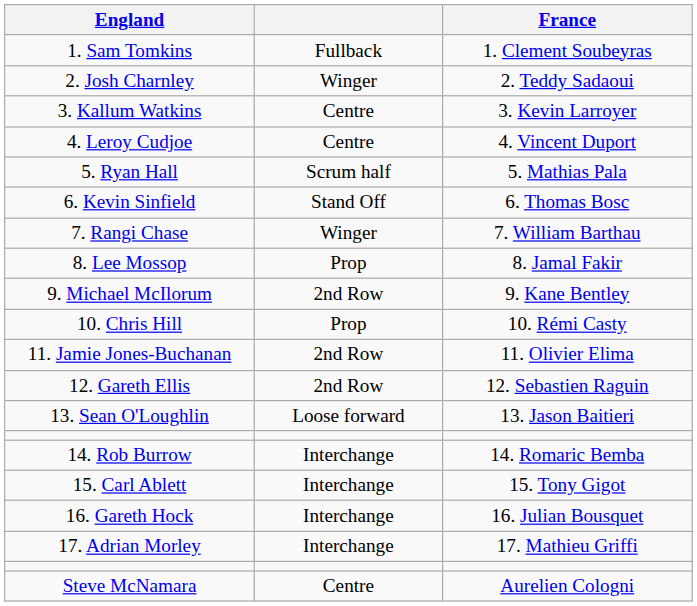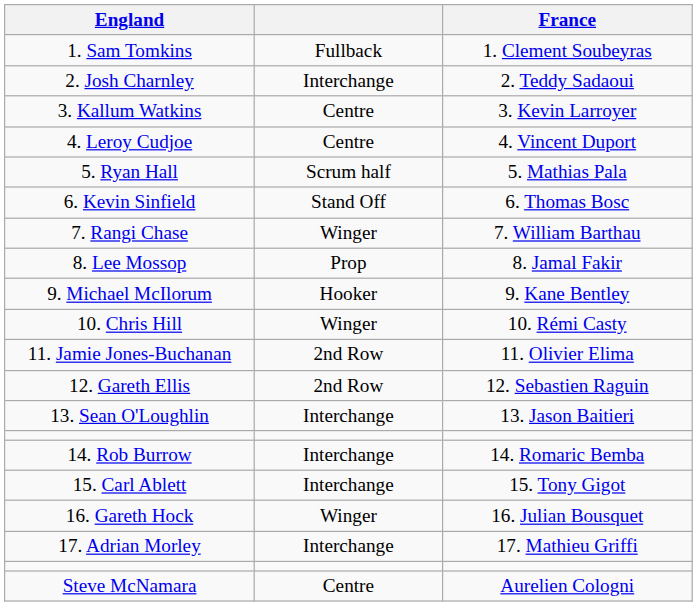2. Josh Charnley | column 2: Winger -> Interchange
9. Michael McIlorum | column 2: 2nd Row -> Hooker
10. Chris Hill | column 2: Prop -> Winger
13. Sean O'Loughlin | column 2: Loose forward -> Interchange
16. Gareth Hock | column 2: Interchange -> Winger
